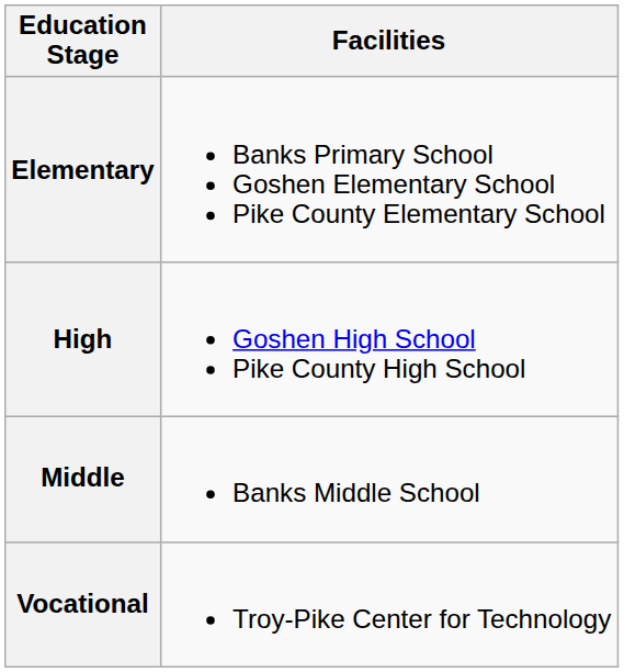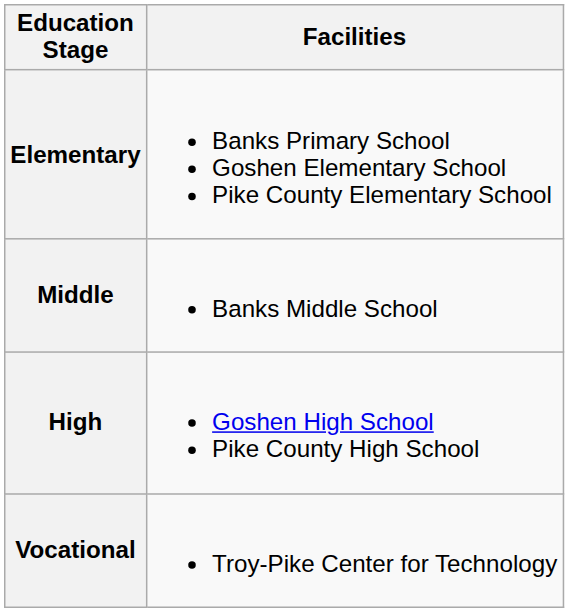rows swapped: Middle <-> High
